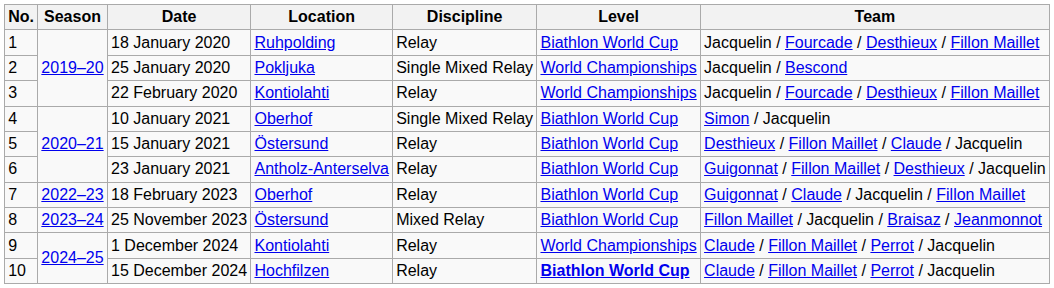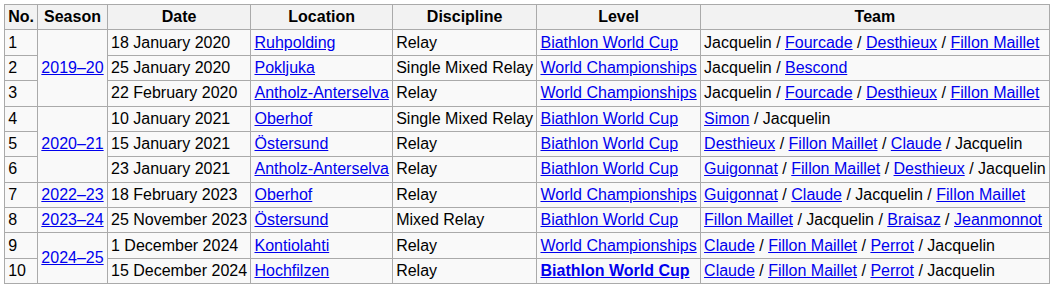22 February 2020 | Location: Kontiolahti -> Antholz-Anterselva
18 February 2023 | Level: Biathlon World Cup -> World Championships
